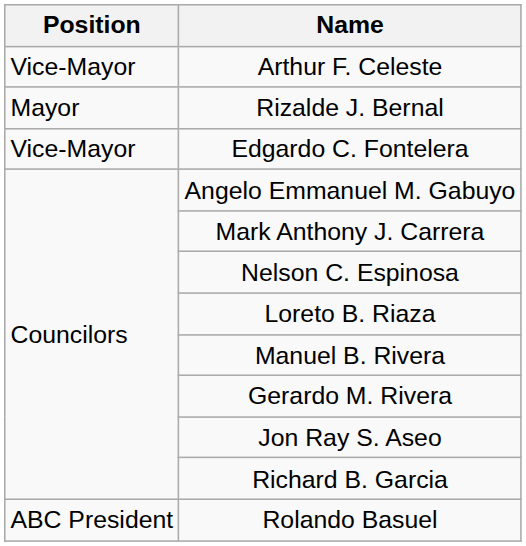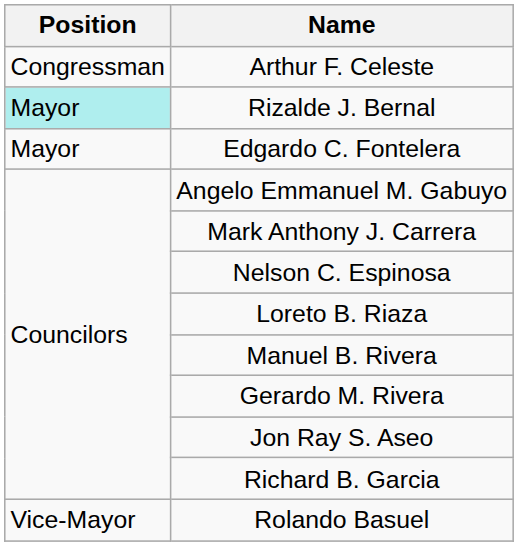Arthur F. Celeste | Position: Vice-Mayor -> Congressman
Rizalde J. Bernal | Position: no background -> paleturquoise background
Edgardo C. Fontelera | Position: Vice-Mayor -> Mayor
Rolando Basuel | Position: ABC President -> Vice-Mayor
